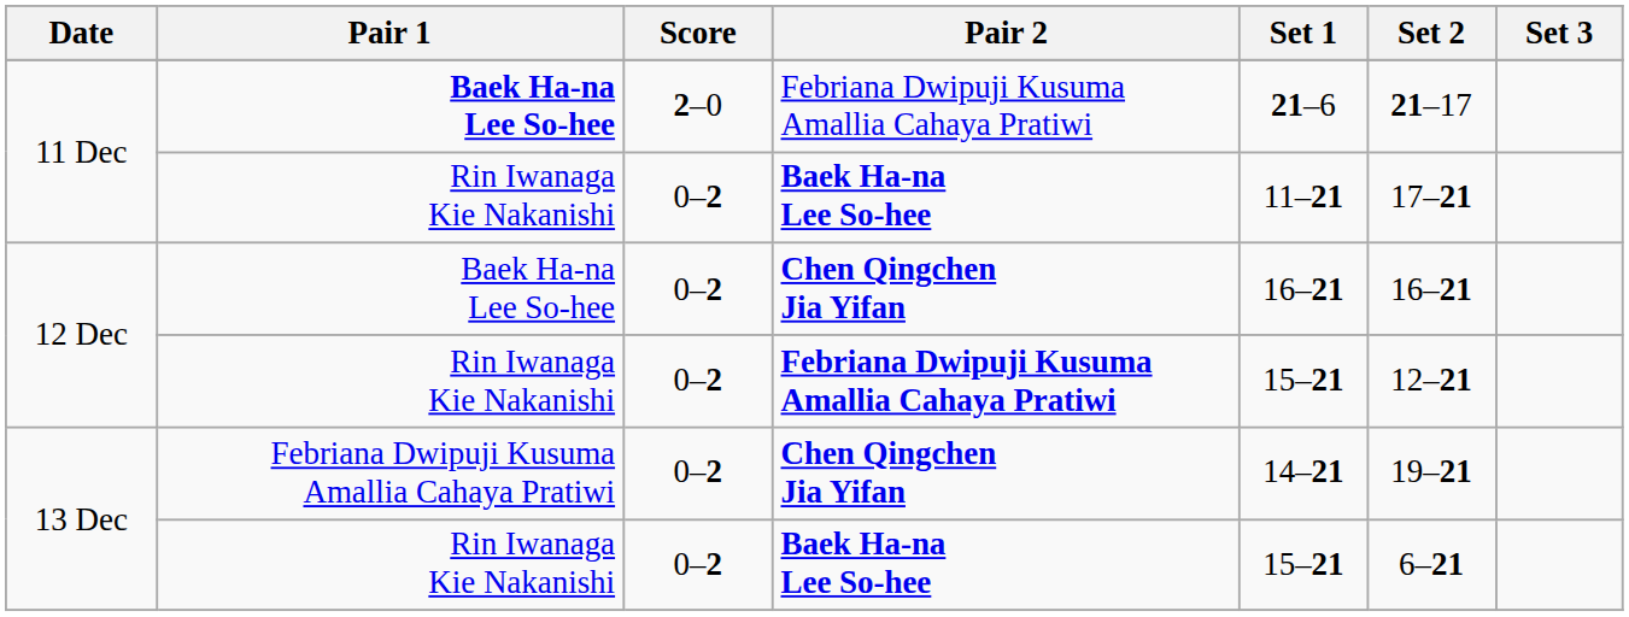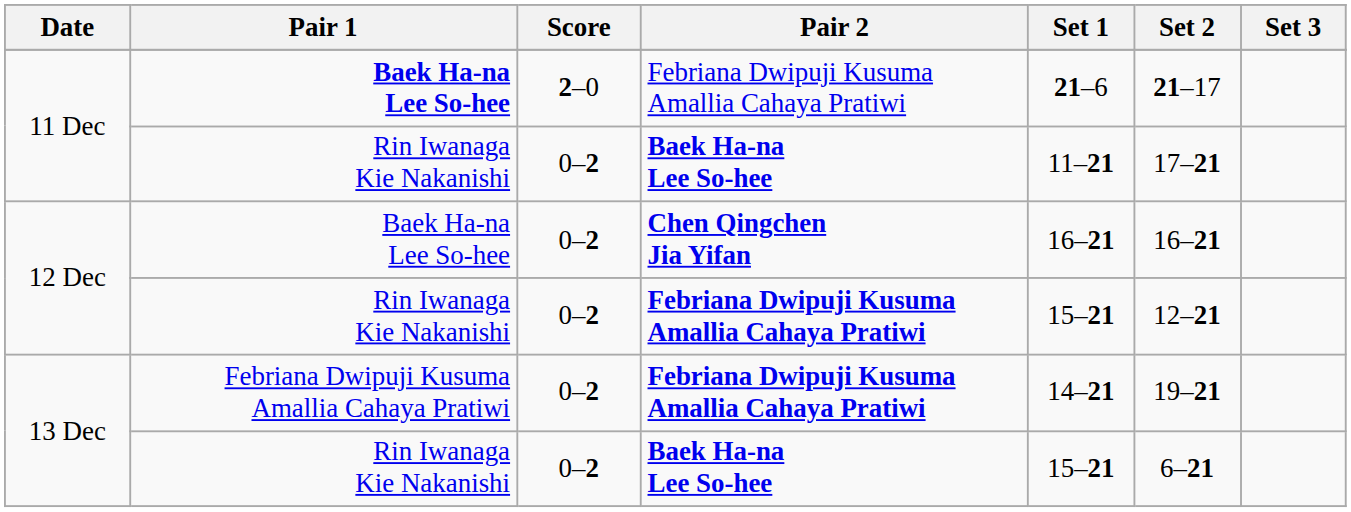13 Dec / Febriana Dwipuji Kusuma Amallia Cahaya Pratiwi | Pair 2: Chen Qingchen Jia Yifan -> Febriana Dwipuji Kusuma Amallia Cahaya Pratiwi
